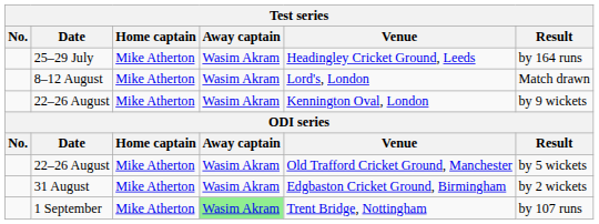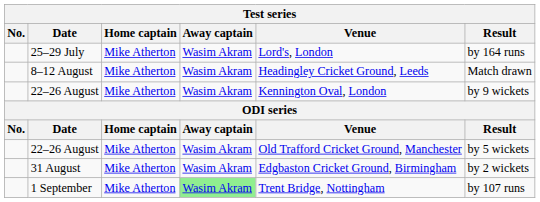25–29 July | Venue: Headingley Cricket Ground, Leeds -> Lord's, London
8–12 August | Venue: Lord's, London -> Headingley Cricket Ground, Leeds
